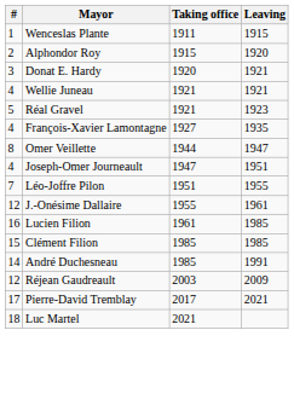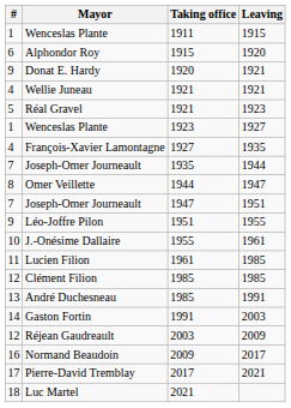Alphondor Roy | #: 2 -> 6
Donat E. Hardy | #: 3 -> 9
+ row: 1 | Wenceslas Plante | 1923 | 1927
+ row: 7 | Joseph-Omer Journeault | 1935 | 1944
Joseph-Omer Journeault / 1947 | #: 4 -> 7
Léo-Joffre Pilon | #: 7 -> 9
J.-Onésime Dallaire | #: 12 -> 10
Lucien Filion | #: 16 -> 11
Clément Filion | #: 15 -> 12
André Duchesneau | #: 14 -> 13
+ row: 14 | Gaston Fortin | 1991 | 2003
+ row: 16 | Normand Beaudoin | 2009 | 2017
